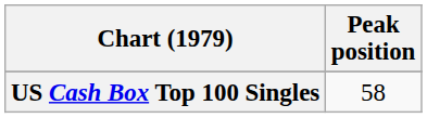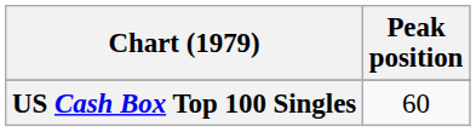US Cash Box Top 100 Singles | Peak position: 58 -> 60
